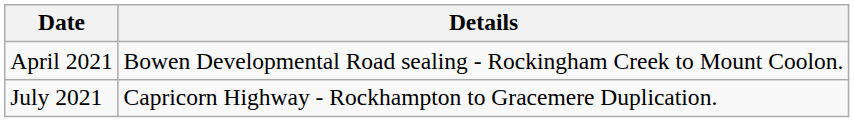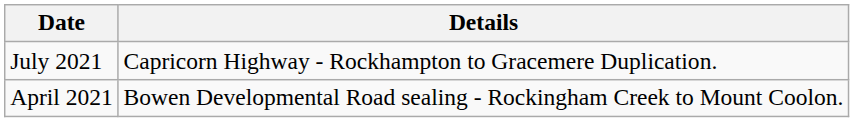rows swapped: April 2021 <-> July 2021
